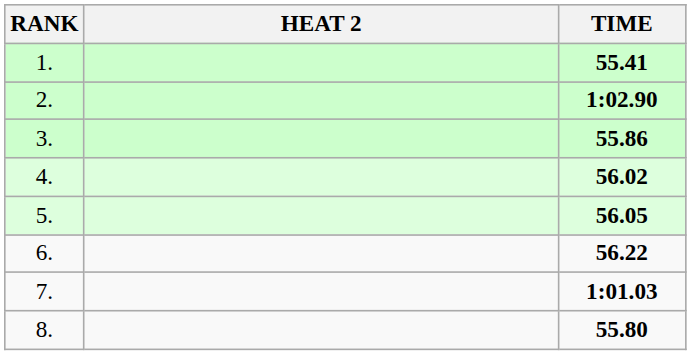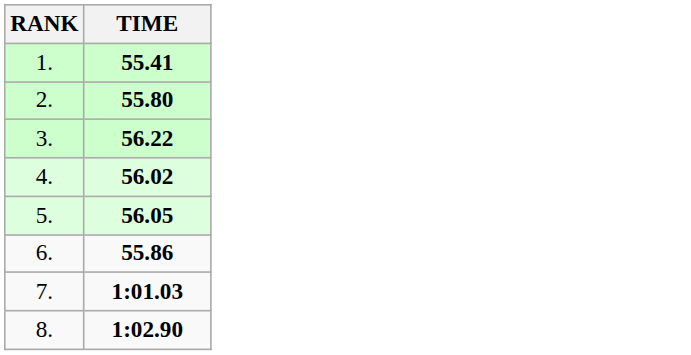- column: HEAT 2
2. | TIME: 1:02.90 -> 55.80
3. | TIME: 55.86 -> 56.22
6. | TIME: 56.22 -> 55.86
8. | TIME: 55.80 -> 1:02.90
